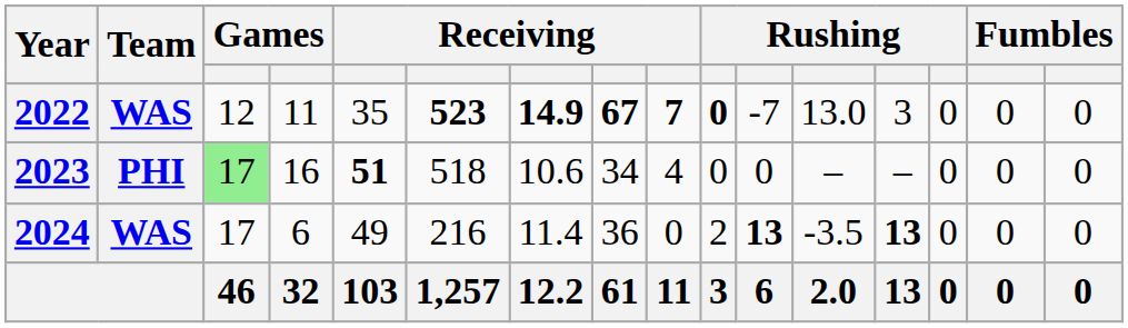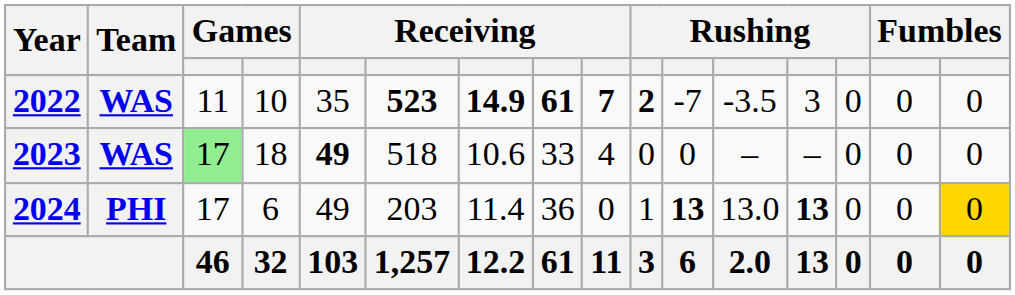2022 | column 3: 12 -> 11
2022 | column 4: 11 -> 10
2022 | column 8: 67 -> 61
2022 | column 10: 0 -> 2
2022 | column 12: 13.0 -> -3.5
2023 | Team: PHI -> WAS
2023 | column 4: 16 -> 18
2023 | column 5: 51 -> 49
2023 | column 8: 34 -> 33
2024 | Team: WAS -> PHI
2024 | column 6: 216 -> 203
2024 | column 10: 2 -> 1
2024 | column 12: -3.5 -> 13.0
2024 | column 16: no background -> gold background
